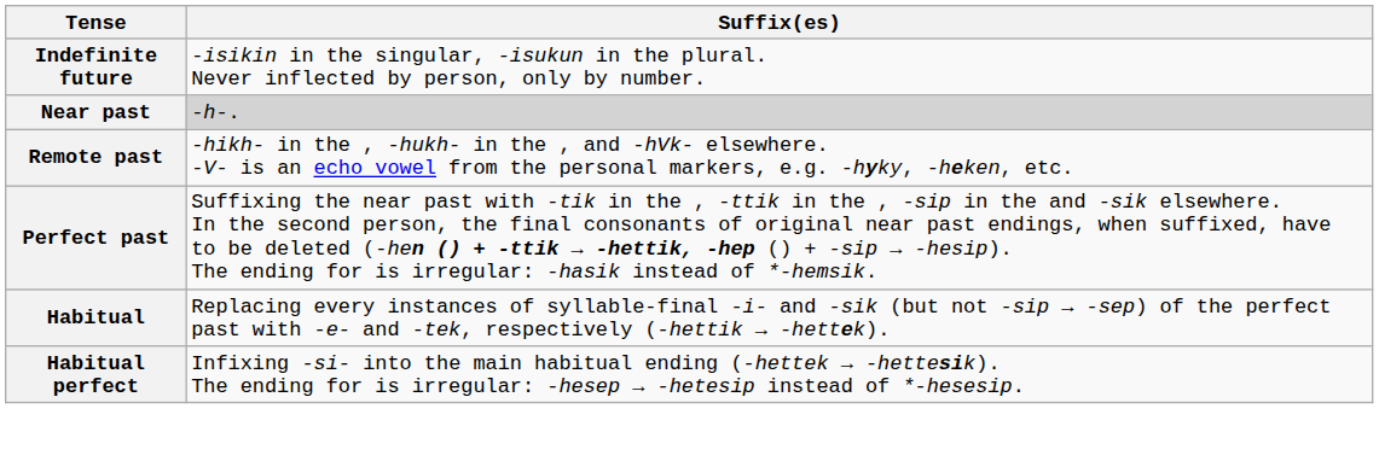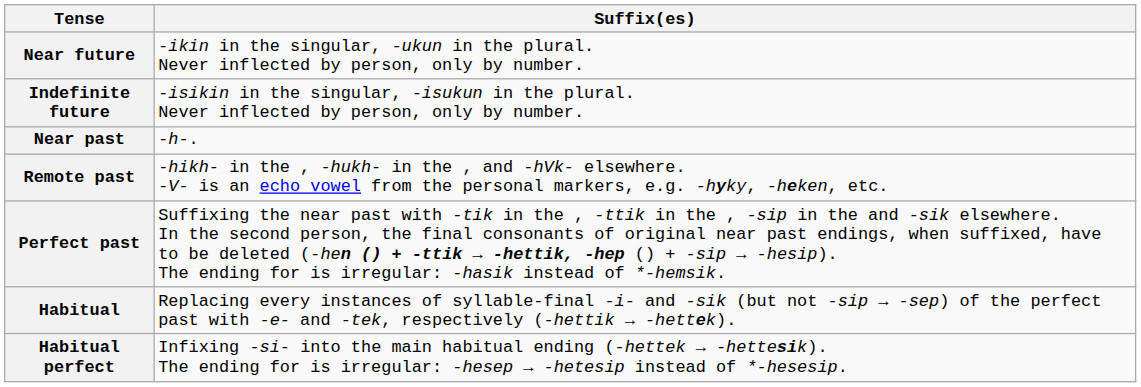+ row: Near future | -ikin in the singular, -ukun in the plural. Never inflected by person, only by number.
Near past | Suffix(es): lightgrey background -> no background
